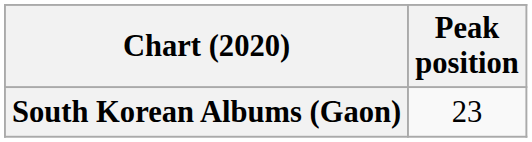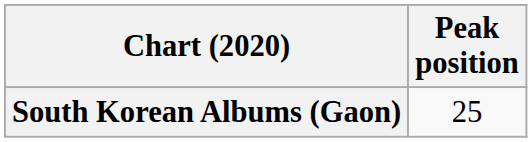South Korean Albums (Gaon) | Peak position: 23 -> 25
